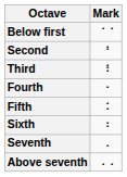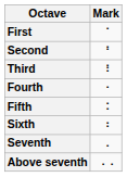- row: Below first | ⠈⠈
+ row: First | ⠈
